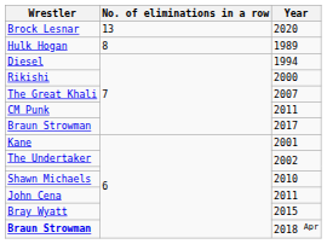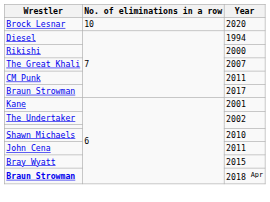Brock Lesnar | No. of eliminations in a row: 13 -> 10
- row: Hulk Hogan | 8 | 1989
